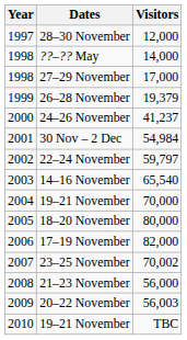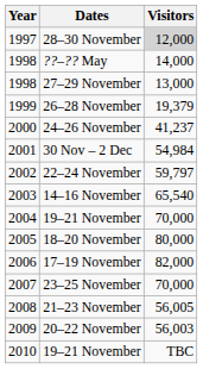28–30 November | Visitors: no background -> lightgrey background
27–29 November | Visitors: 17,000 -> 13,000
23–25 November | Visitors: 70,002 -> 70,000
21–23 November | Visitors: 56,000 -> 56,005
